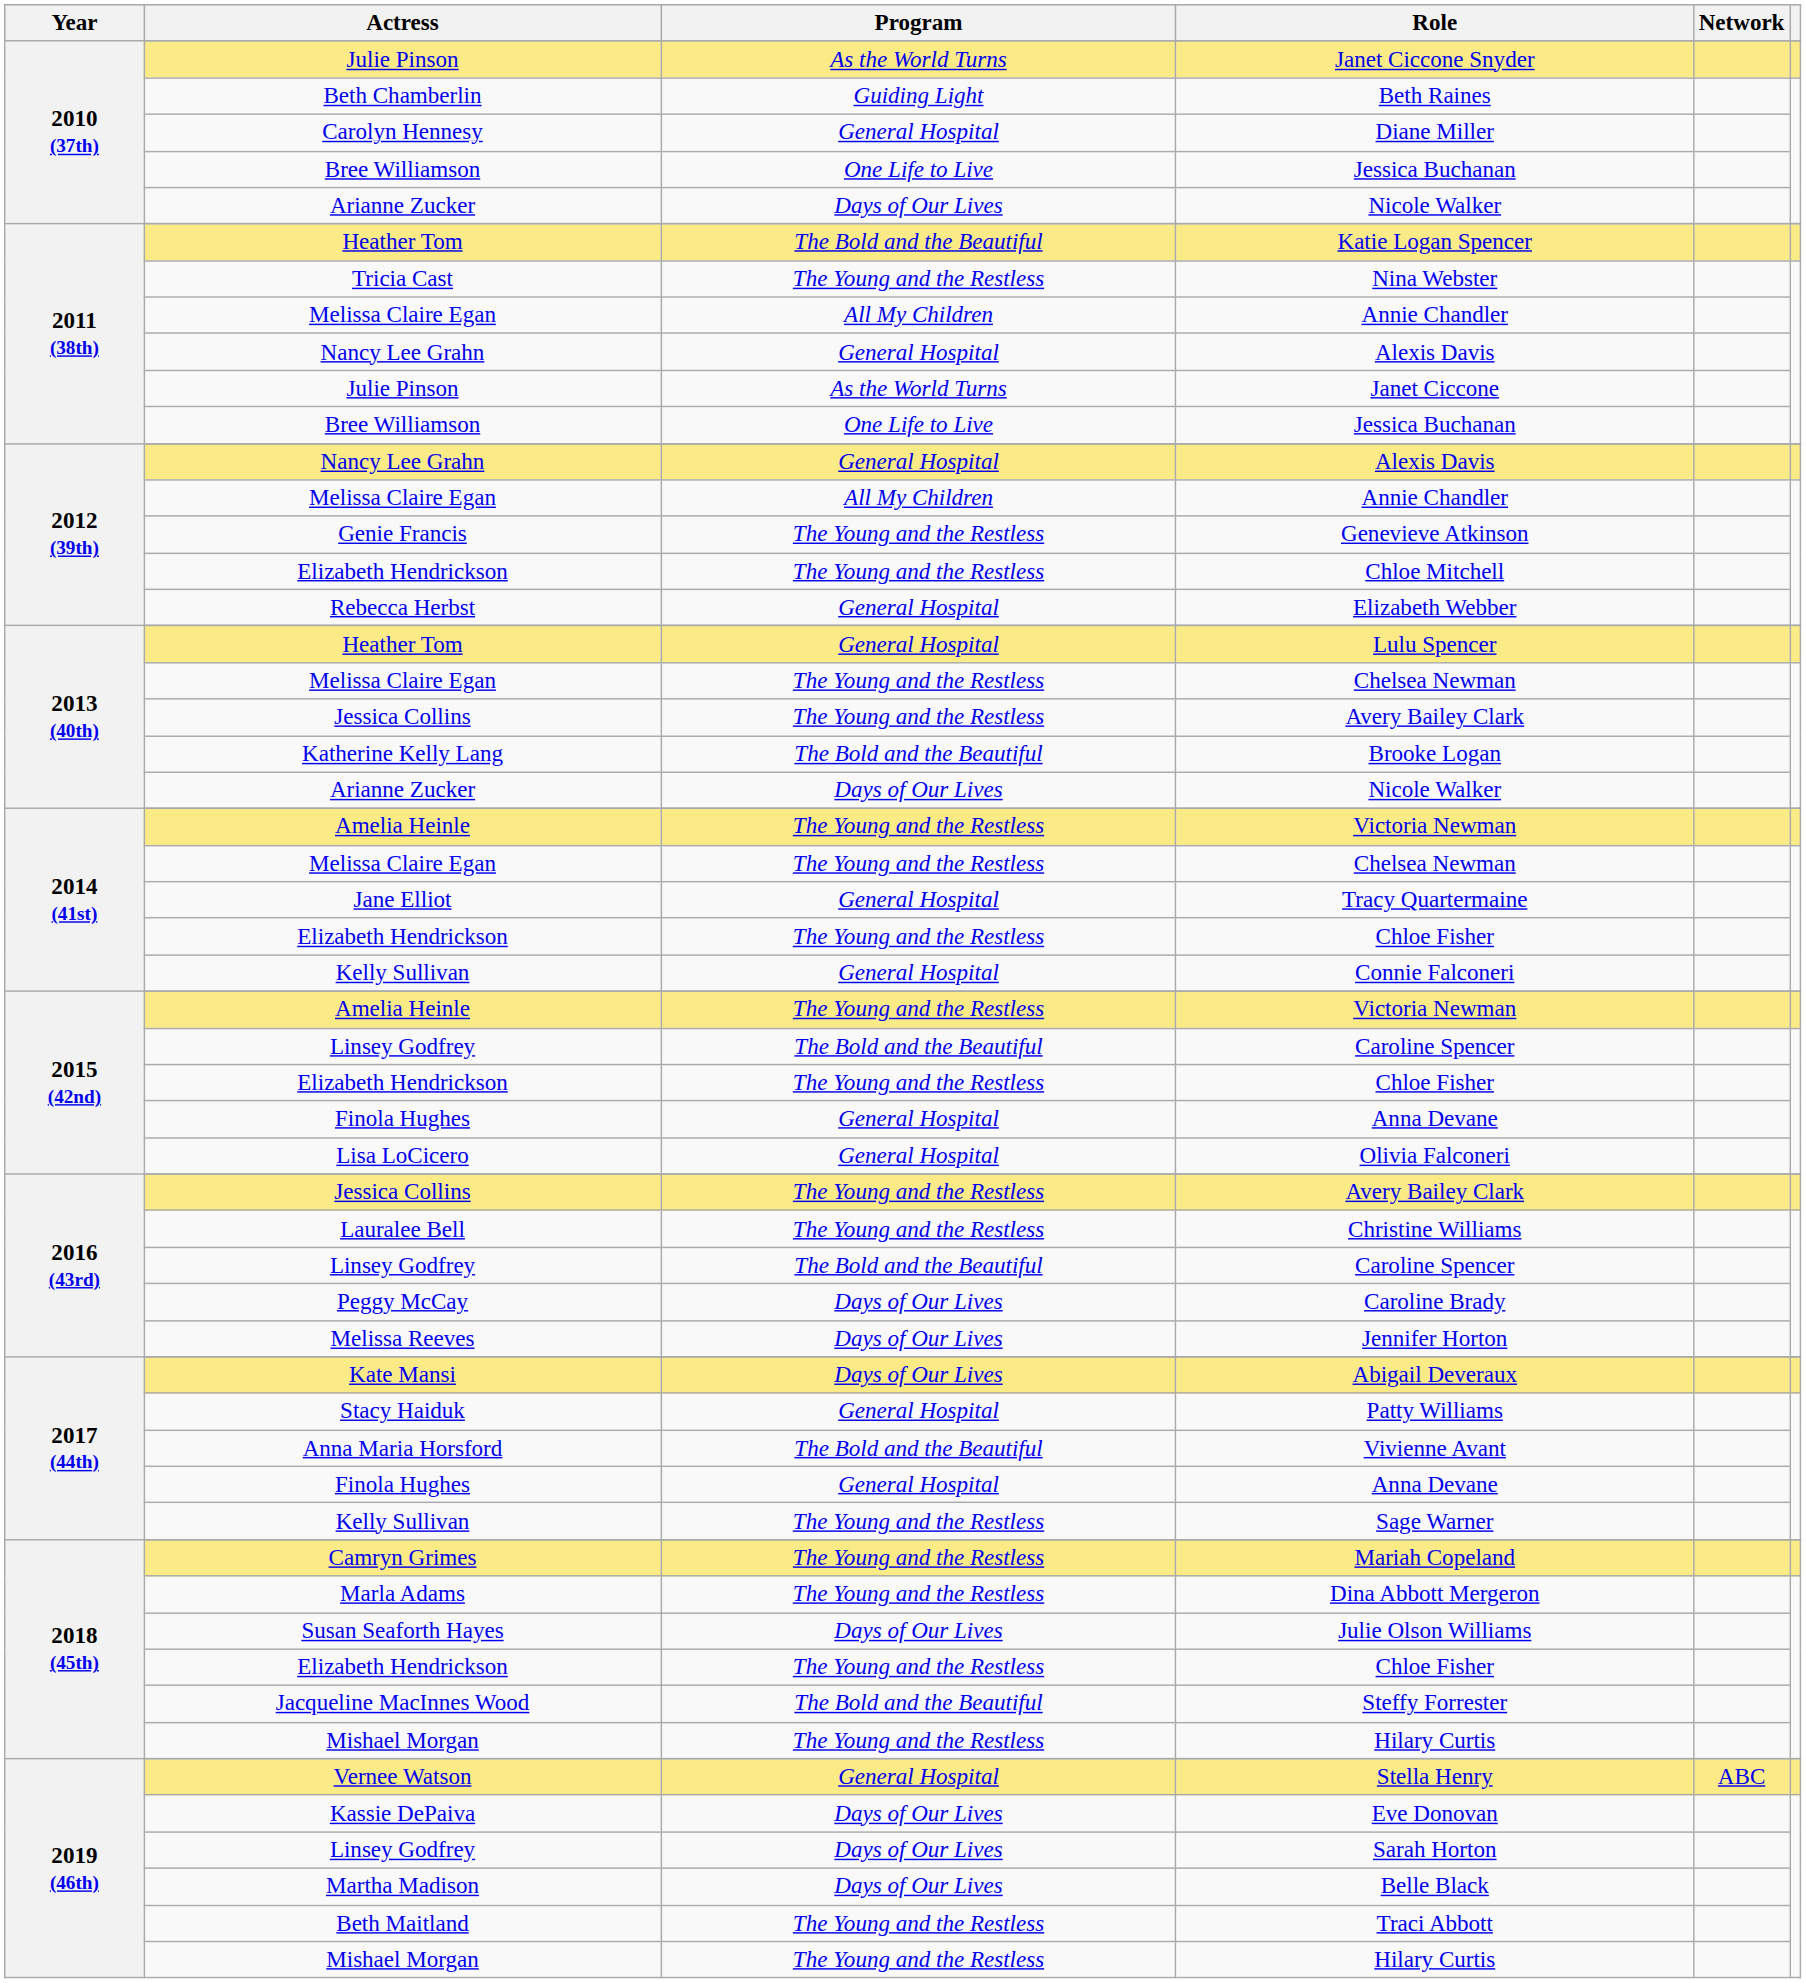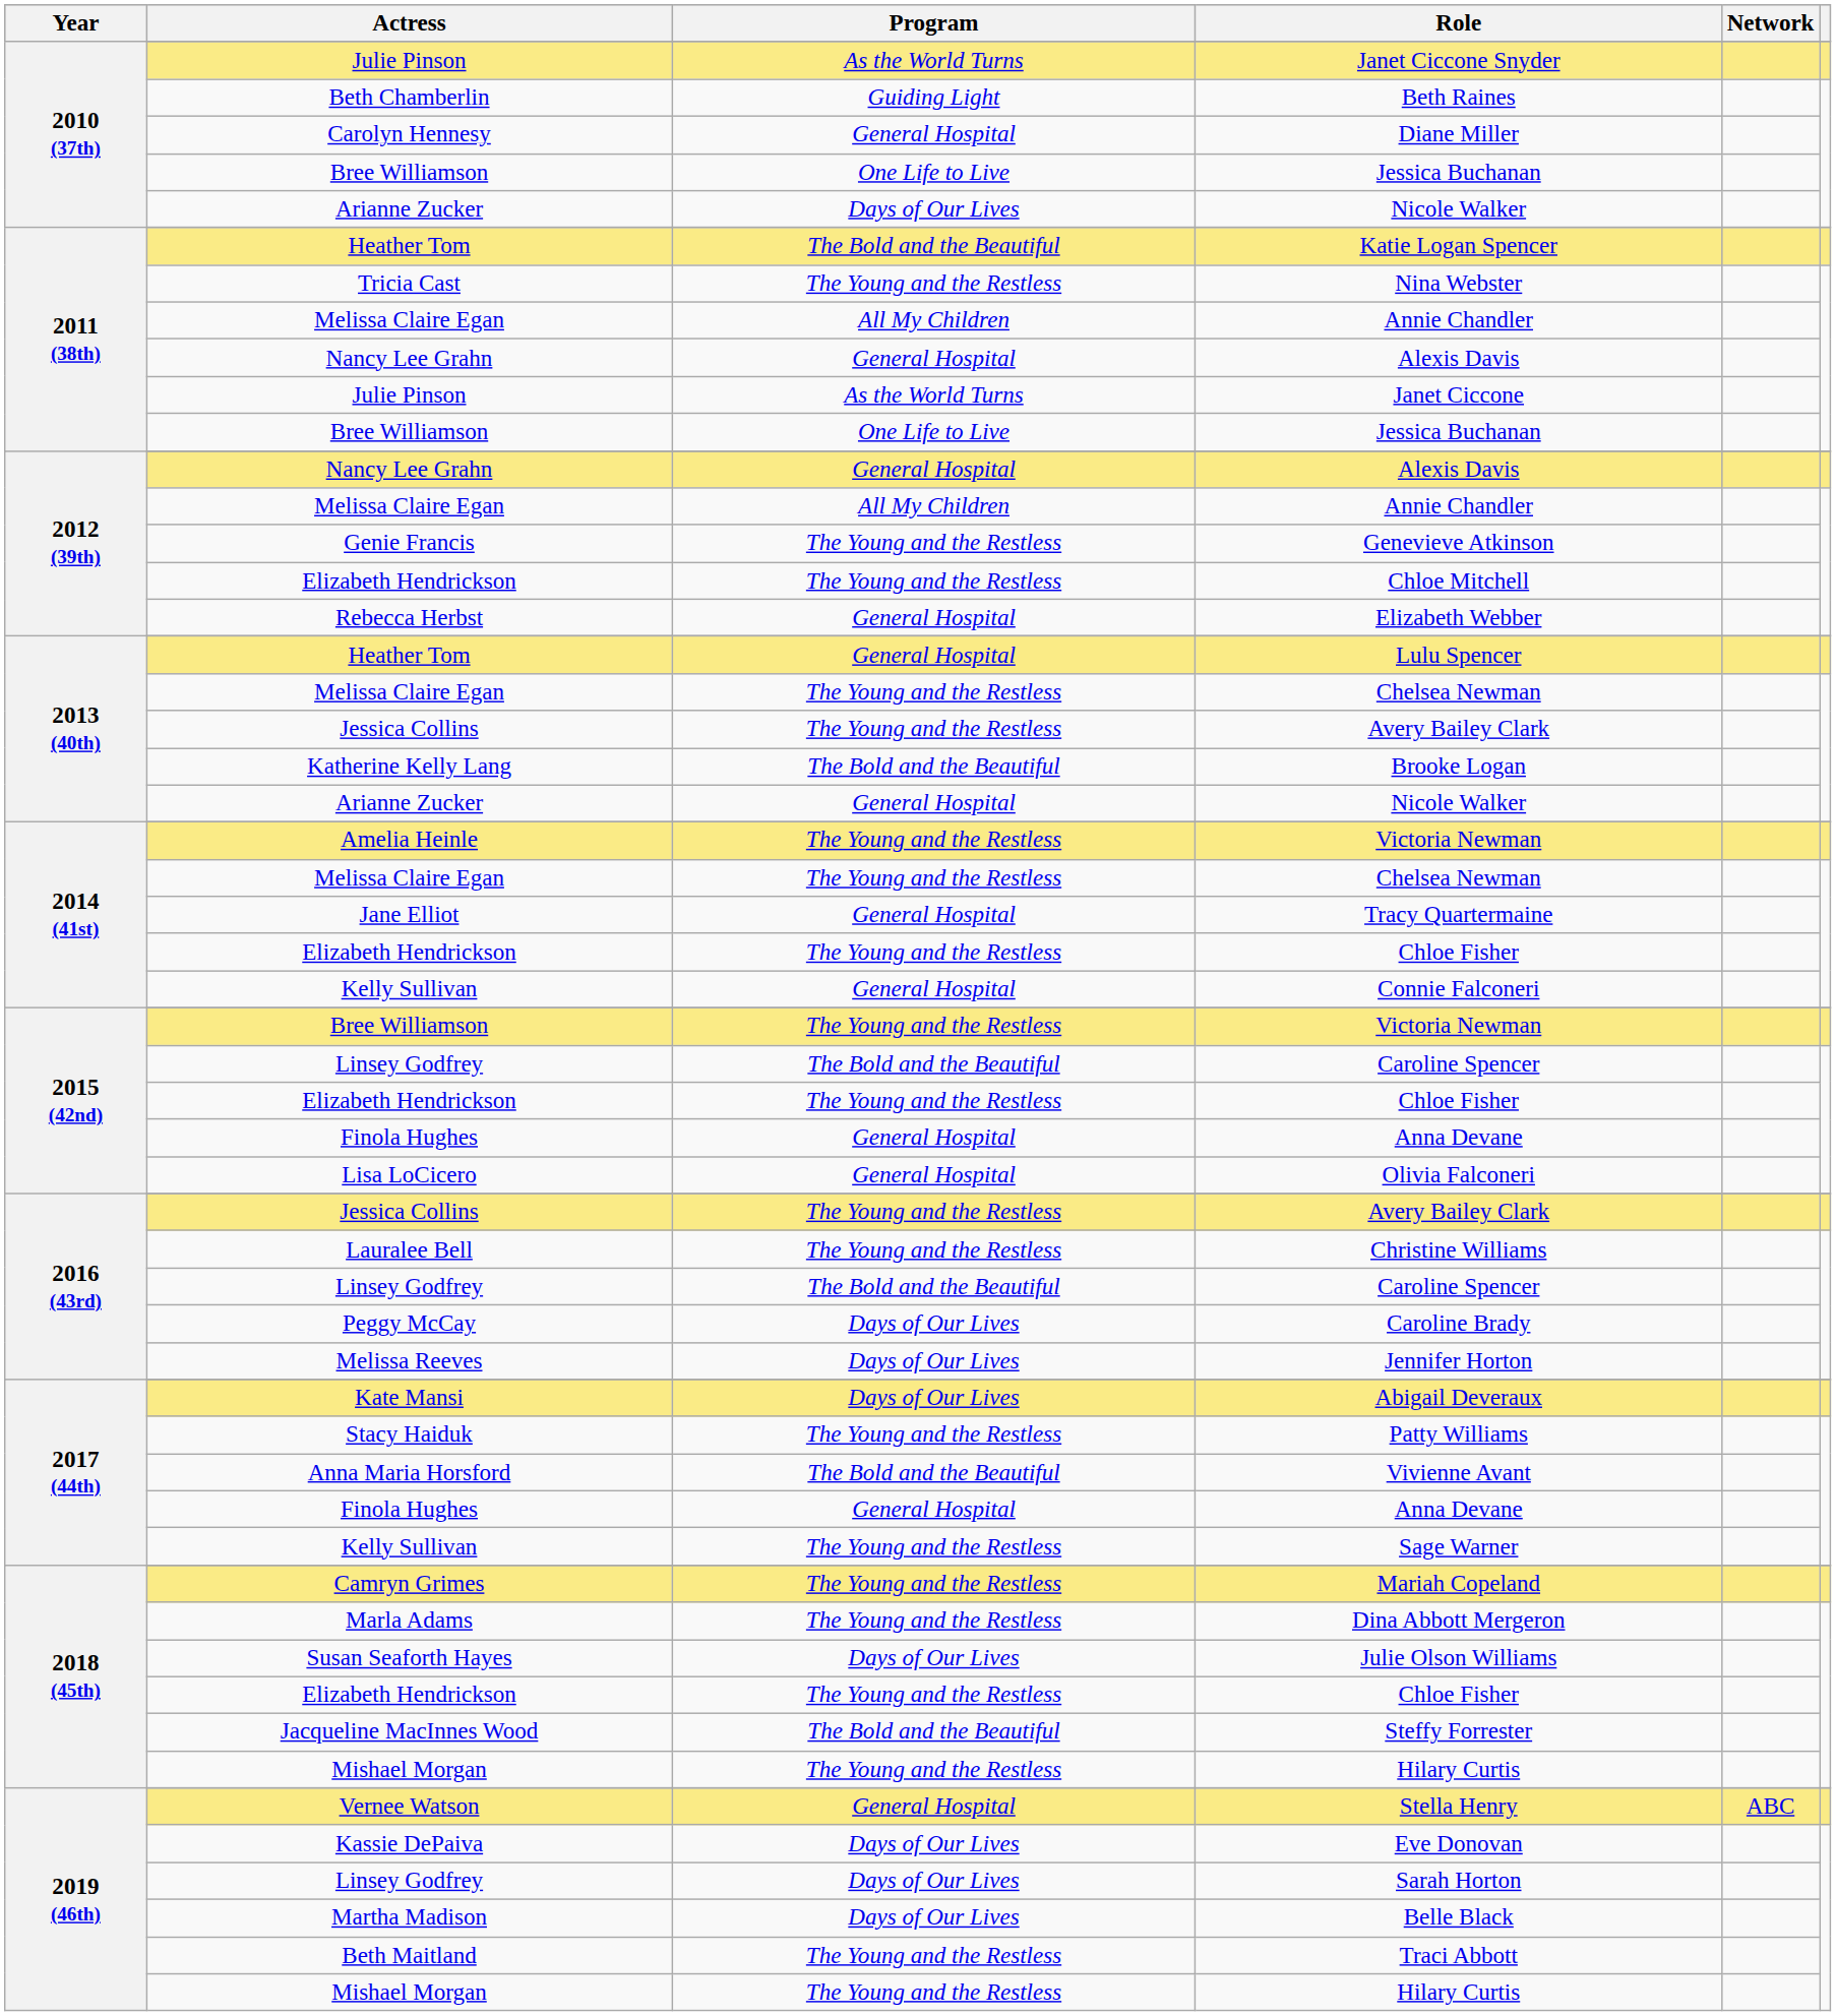2013 (40th) / Nicole Walker | Program: Days of Our Lives -> General Hospital
2015 (42nd) / Victoria Newman | Actress: Amelia Heinle -> Bree Williamson
Patty Williams | Program: General Hospital -> The Young and the Restless
